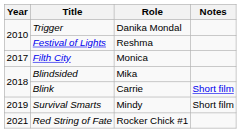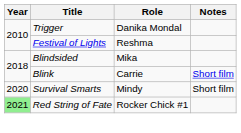- row: 2017 | Filth City | Monica
Survival Smarts | Year: 2019 -> 2020
Red String of Fate | Year: no background -> lightgreen background
